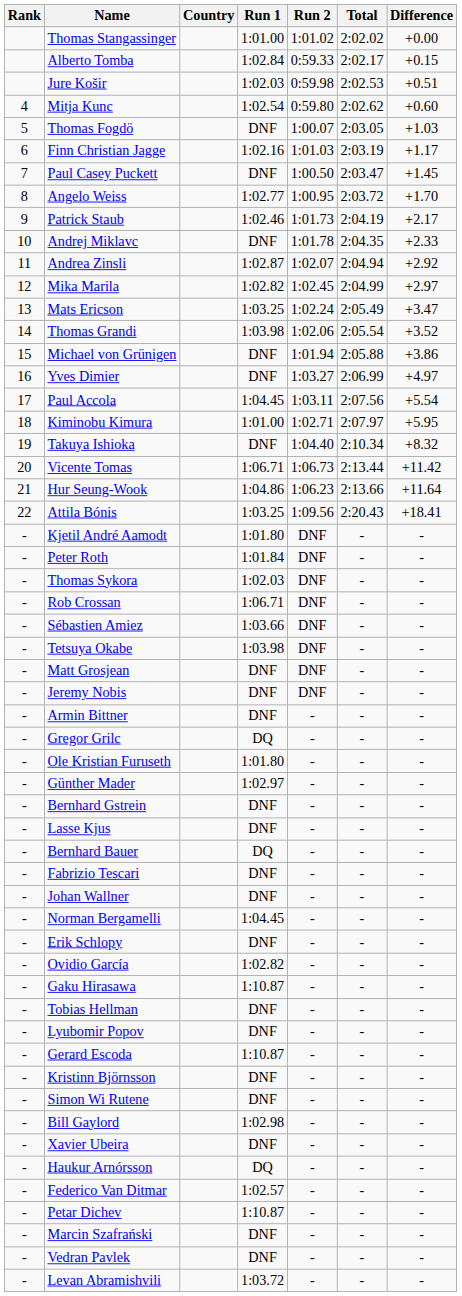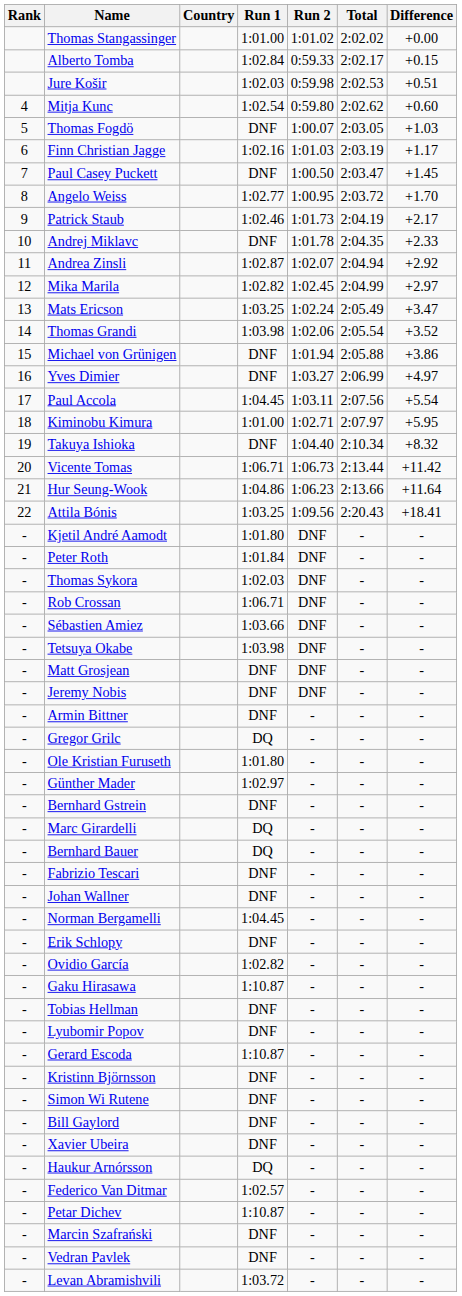- row: - | Lasse Kjus | DNF | - | - | -
+ row: - | Marc Girardelli | DQ | - | - | -
Bill Gaylord | Run 1: 1:02.98 -> DNF
